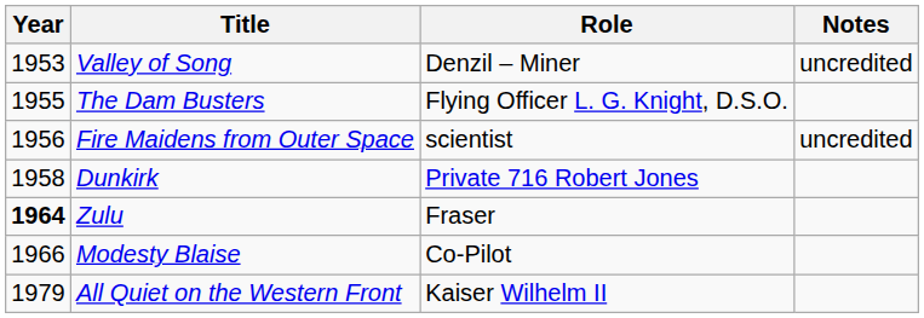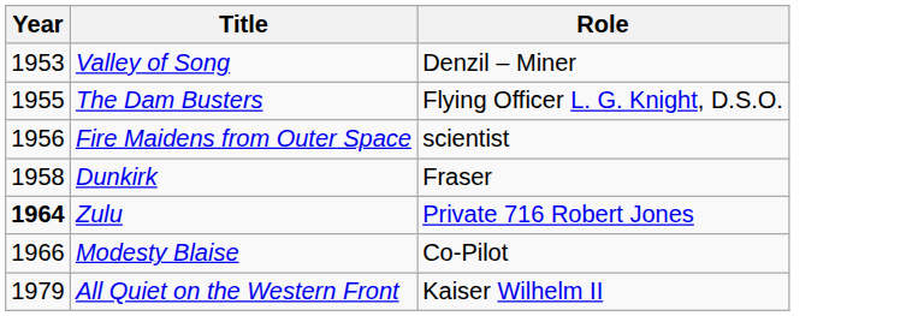- column: Notes | uncredited | uncredited
Dunkirk | Role: Private 716 Robert Jones -> Fraser
Zulu | Role: Fraser -> Private 716 Robert Jones
